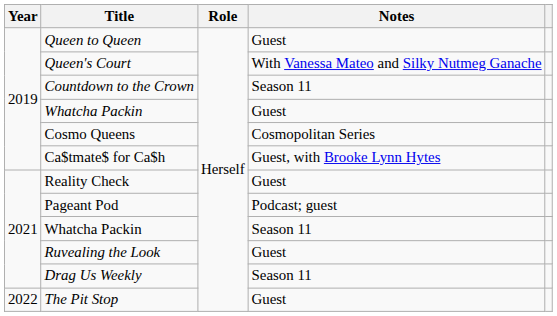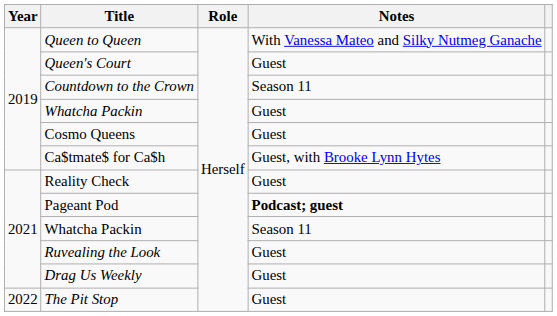Queen to Queen | Notes: Guest -> With Vanessa Mateo and Silky Nutmeg Ganache
Queen's Court | Notes: With Vanessa Mateo and Silky Nutmeg Ganache -> Guest
Cosmo Queens | Notes: Cosmopolitan Series -> Guest
Pageant Pod | Notes: normal -> bold
Drag Us Weekly | Notes: Season 11 -> Guest
